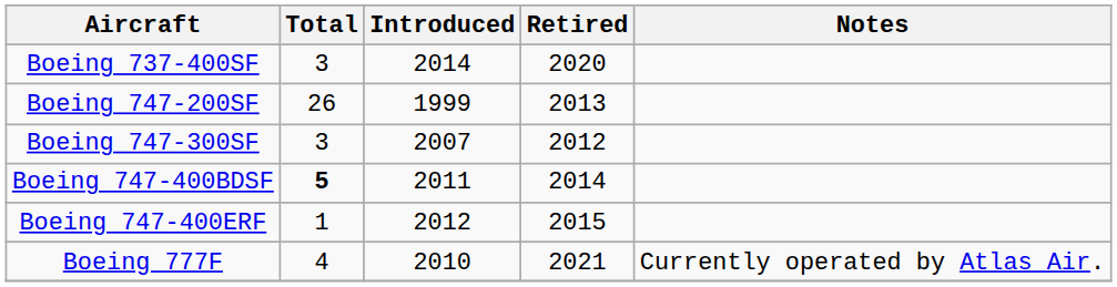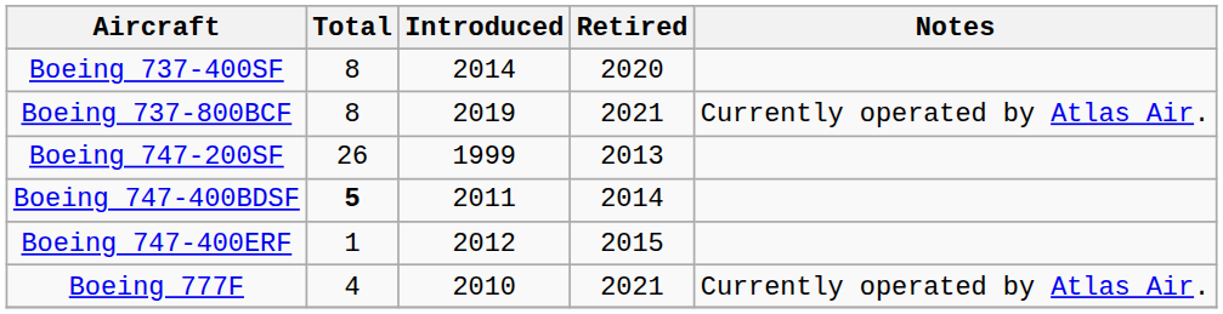Boeing 737-400SF | Total: 3 -> 8
+ row: Boeing 737-800BCF | 8 | 2019 | 2021 | Currently operated by Atlas Air.
- row: Boeing 747-300SF | 3 | 2007 | 2012
